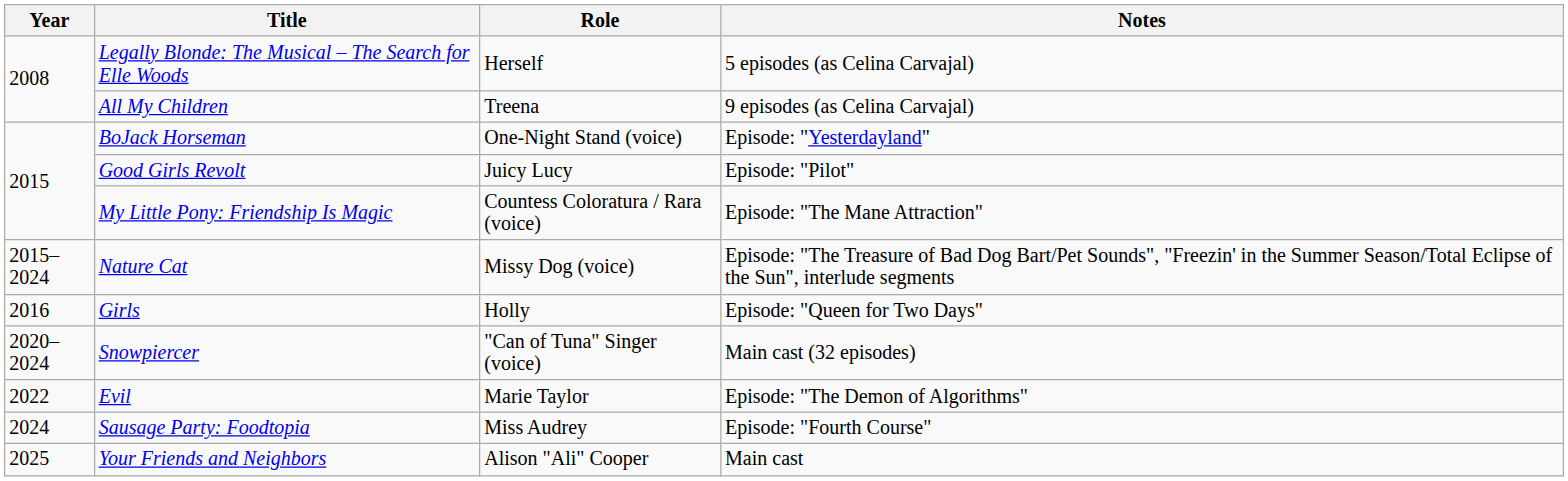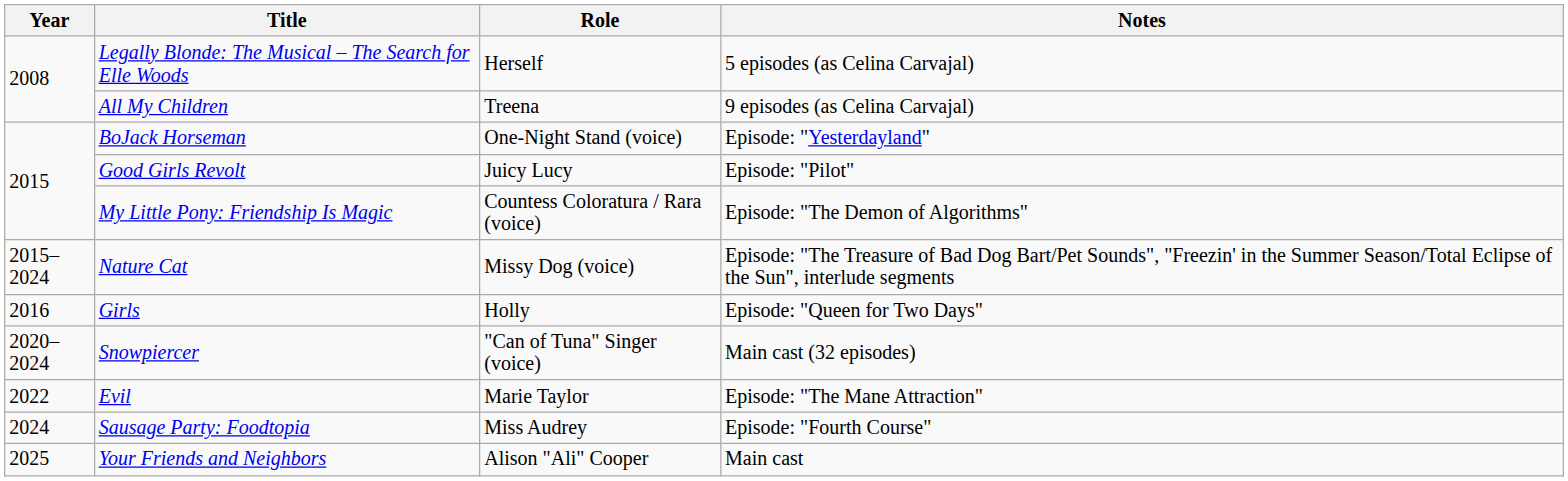My Little Pony: Friendship Is Magic | Notes: Episode: "The Mane Attraction" -> Episode: "The Demon of Algorithms"
Evil | Notes: Episode: "The Demon of Algorithms" -> Episode: "The Mane Attraction"
